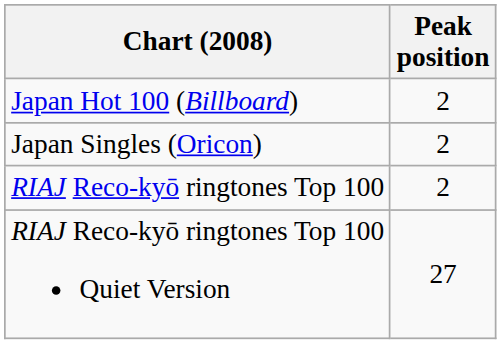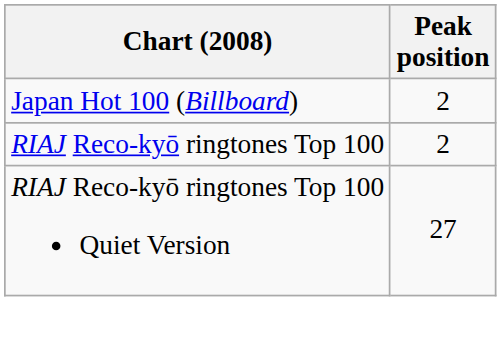- row: Japan Singles (Oricon) | 2
